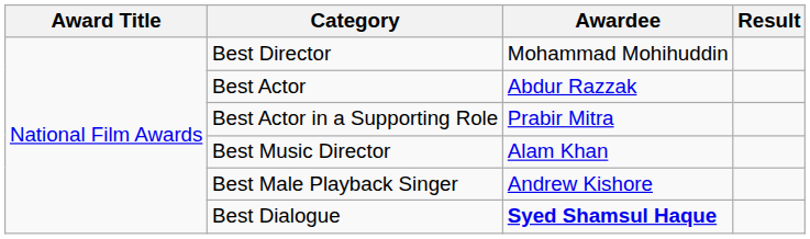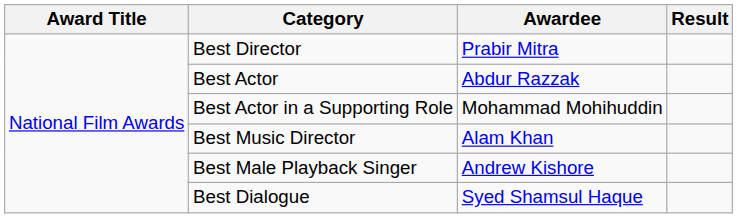Best Director | Awardee: Mohammad Mohihuddin -> Prabir Mitra
Best Actor in a Supporting Role | Awardee: Prabir Mitra -> Mohammad Mohihuddin
Best Dialogue | Awardee: bold -> normal
